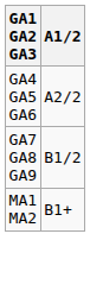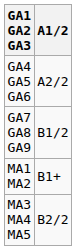+ row: MA3 MA4 MA5 | B2/2
